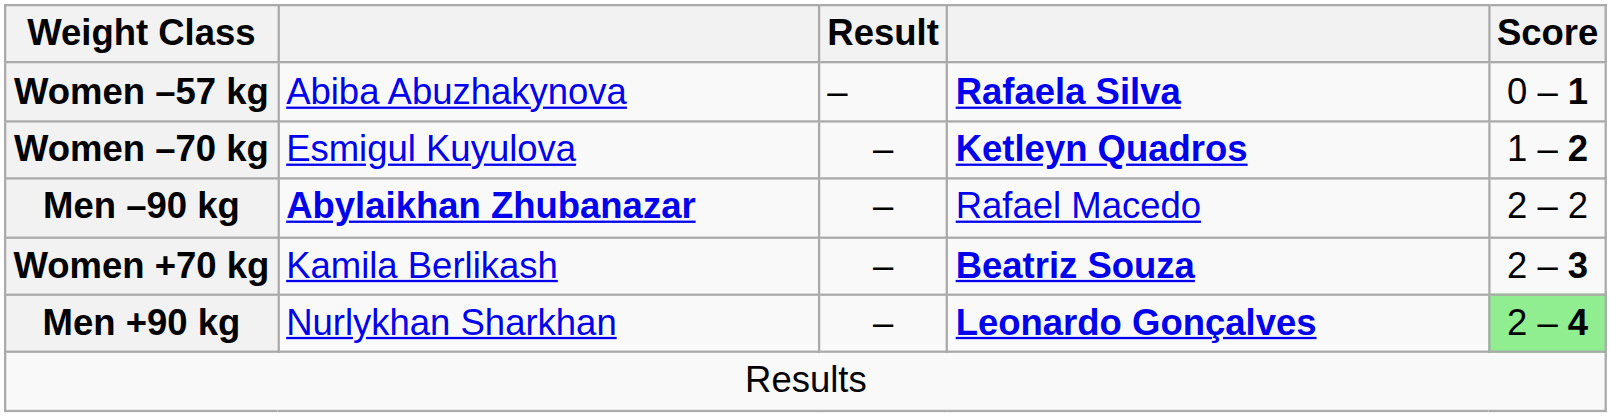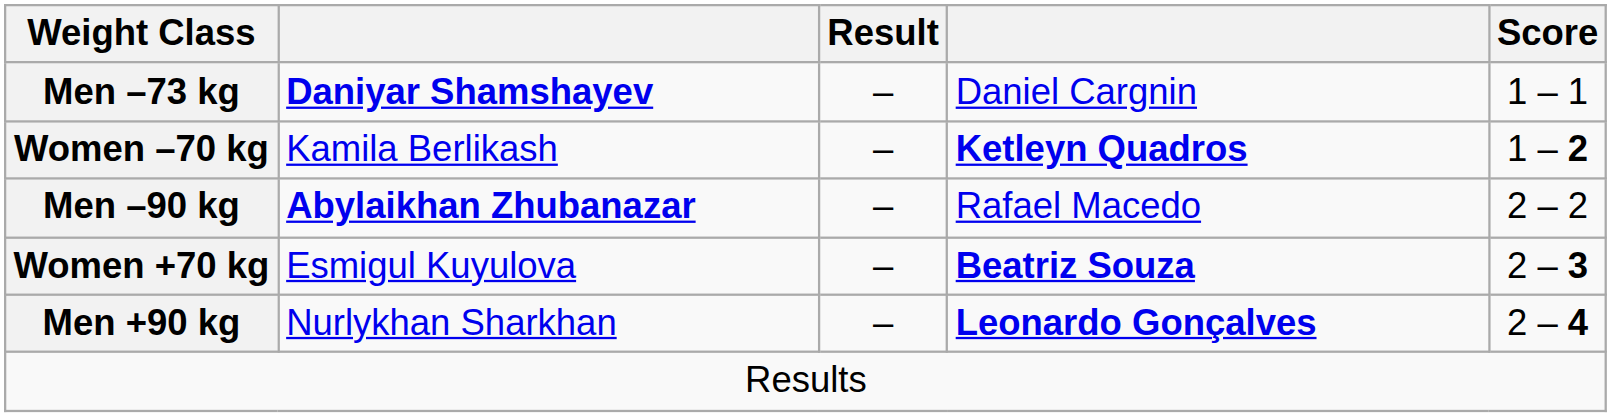- row: Women –57 kg | Abiba Abuzhakynova | – | Rafaela Silva | 0 – 1
+ row: Men –73 kg | Daniyar Shamshayev | – | Daniel Cargnin | 1 – 1
Women –70 kg | column 2: Esmigul Kuyulova -> Kamila Berlikash
Women +70 kg | column 2: Kamila Berlikash -> Esmigul Kuyulova
Men +90 kg | Score: lightgreen background -> no background
